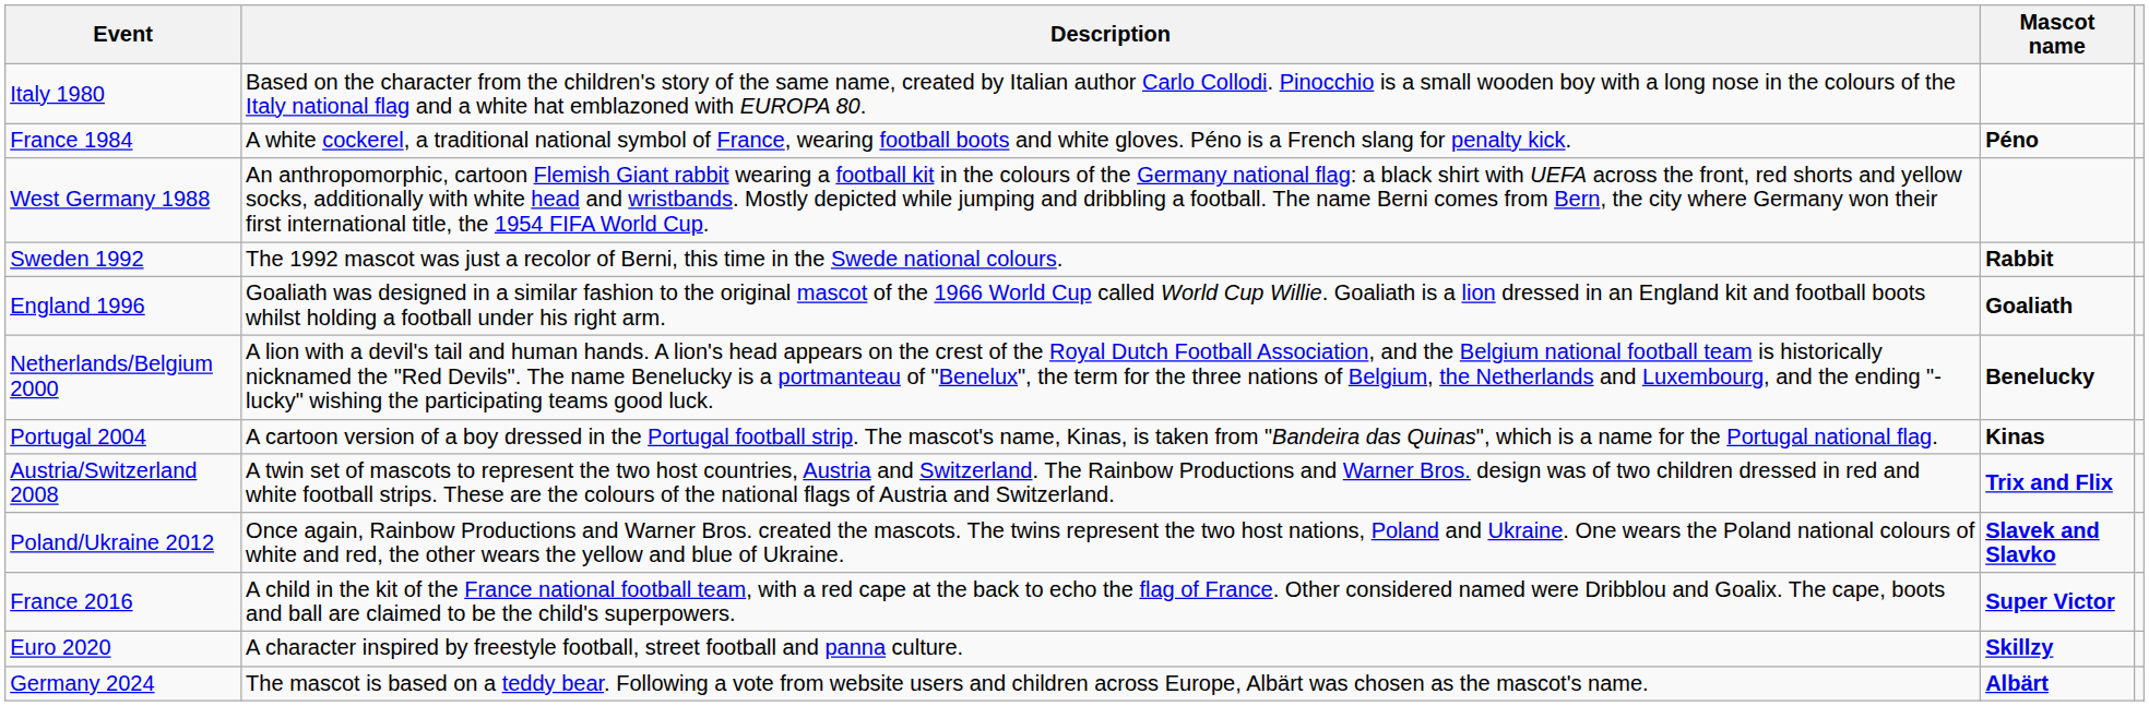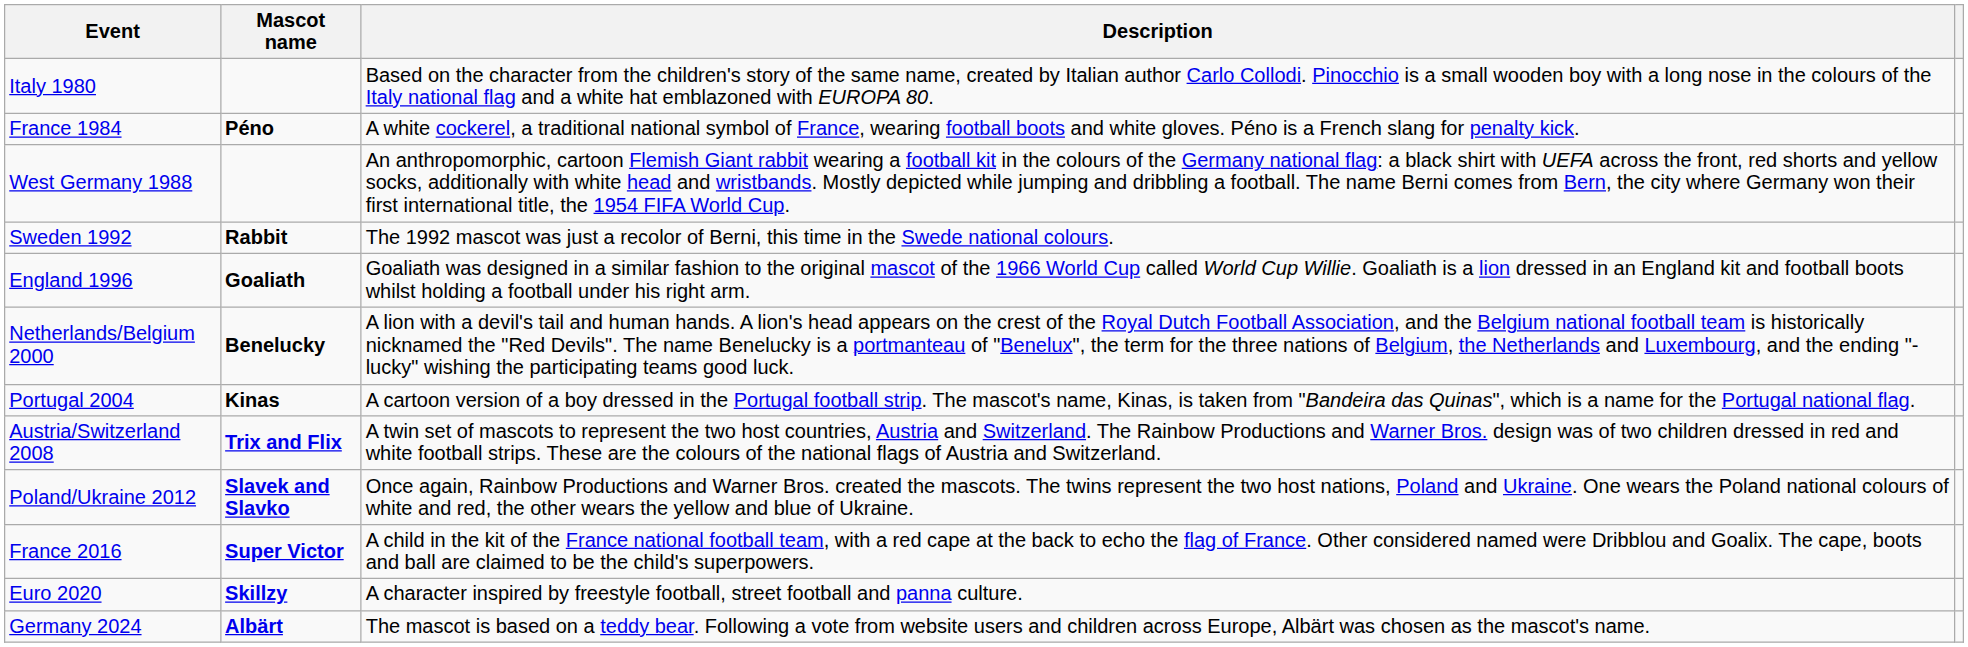columns swapped: Mascot name <-> Description
